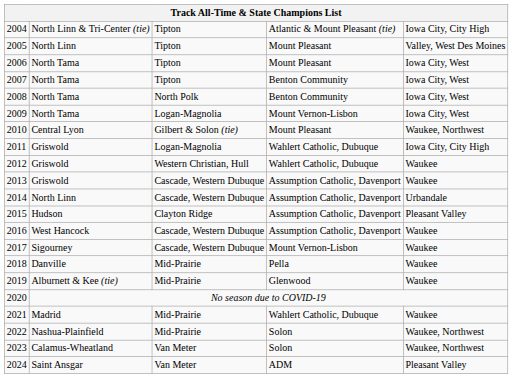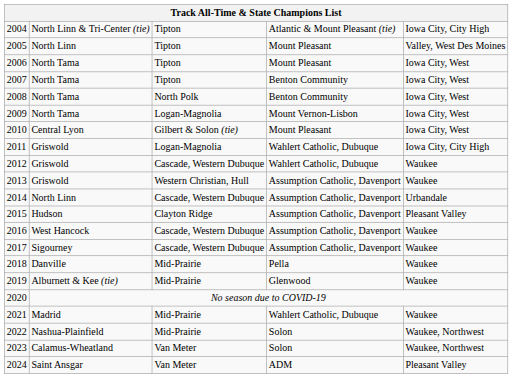2010 | column 5: Waukee, Northwest -> Iowa City, West
2012 | column 3: Western Christian, Hull -> Cascade, Western Dubuque
2013 | column 3: Cascade, Western Dubuque -> Western Christian, Hull
2017 | column 4: Mount Vernon-Lisbon -> Assumption Catholic, Davenport
